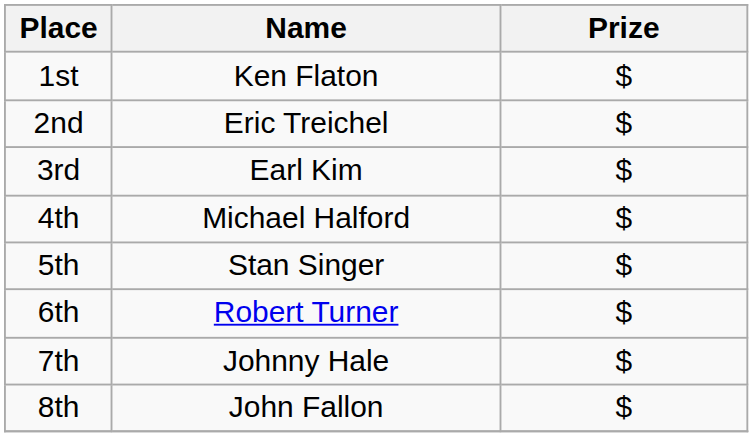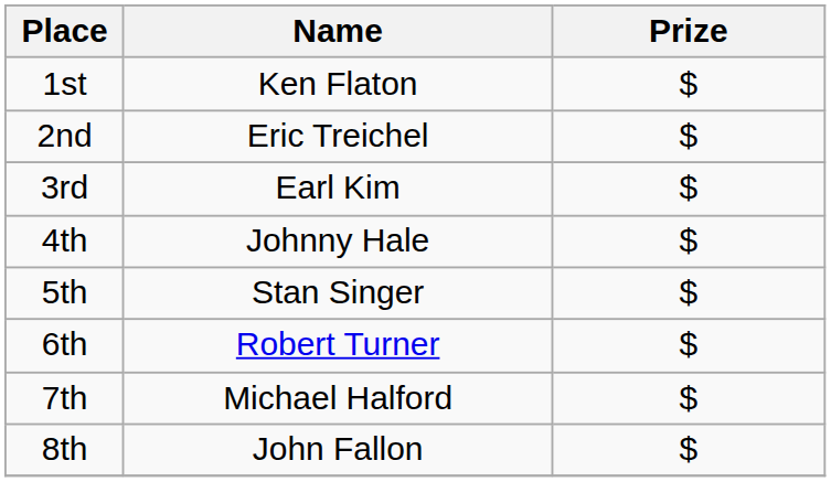4th | Name: Michael Halford -> Johnny Hale
7th | Name: Johnny Hale -> Michael Halford
